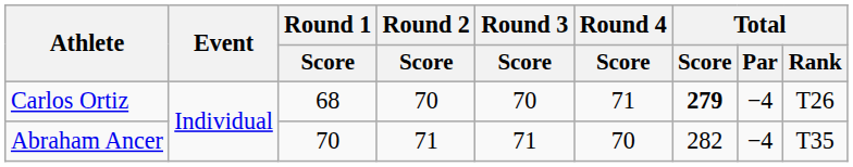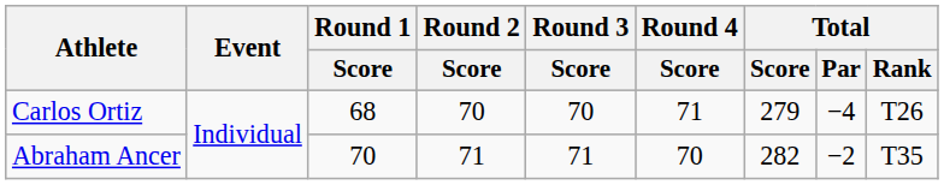Carlos Ortiz | Total / Score: bold -> normal
Abraham Ancer | Total / Par: −4 -> −2
